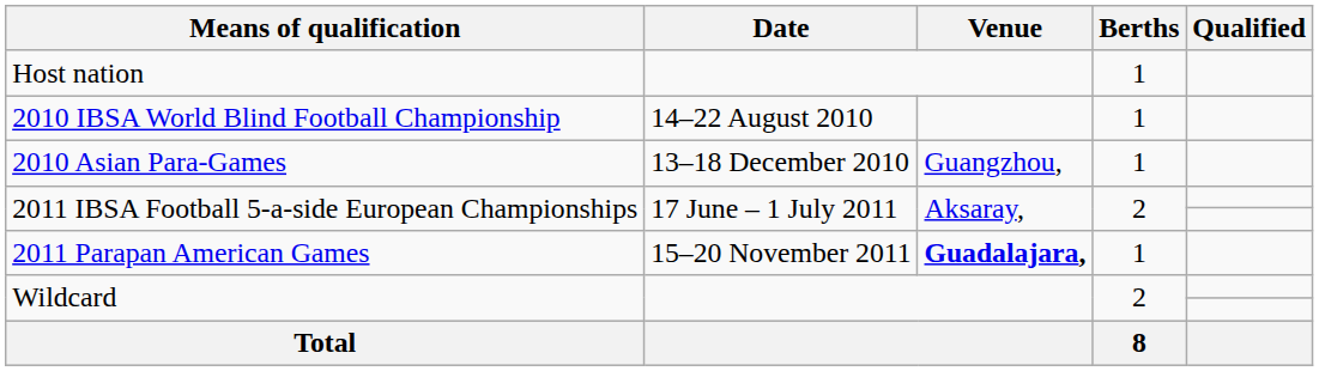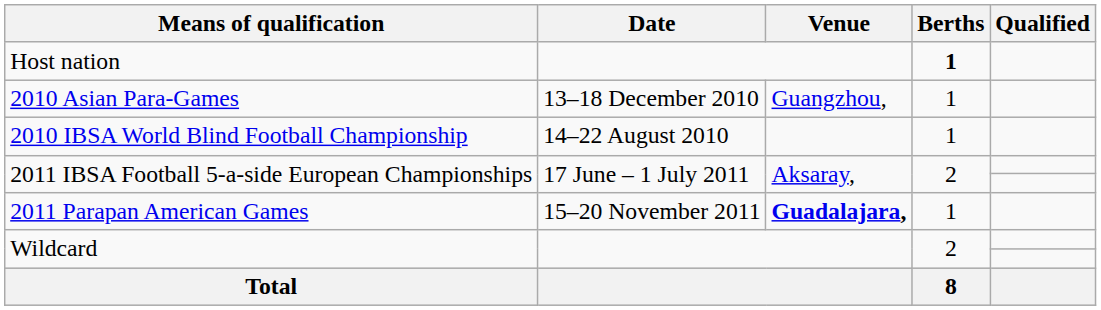Host nation | Berths: normal -> bold
rows swapped: 2010 IBSA World Blind Football Championship <-> 2010 Asian Para-Games
